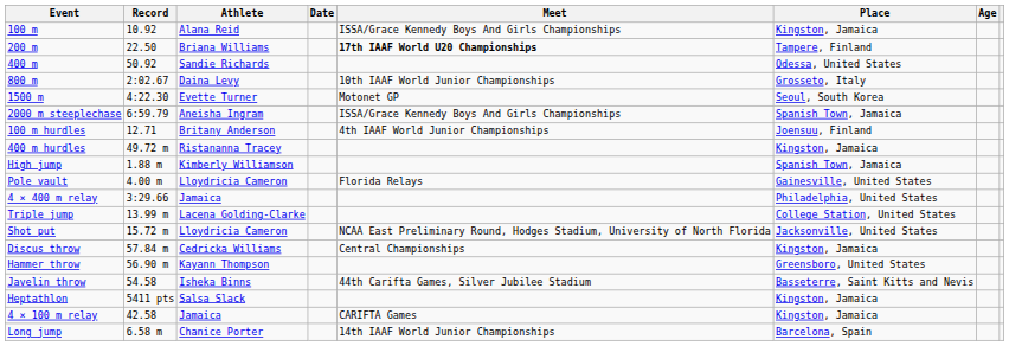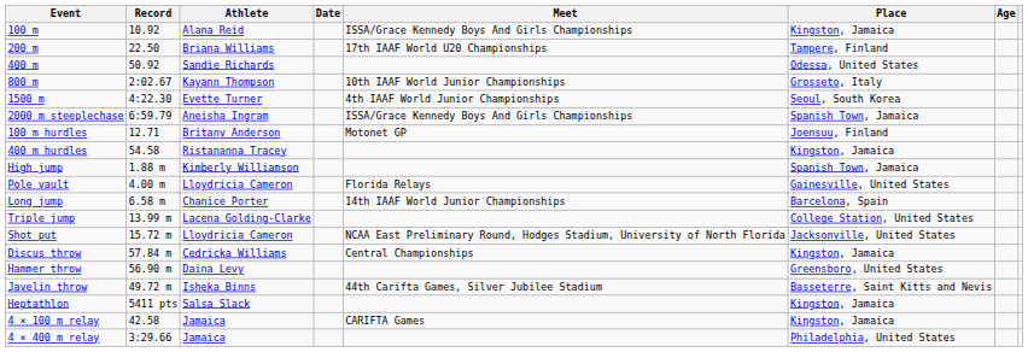200 m | Meet: bold -> normal
800 m | Athlete: Daina Levy -> Kayann Thompson
1500 m | Meet: Motonet GP -> 4th IAAF World Junior Championships
100 m hurdles | Meet: 4th IAAF World Junior Championships -> Motonet GP
400 m hurdles | Record: 49.72 m -> 54.58
rows swapped: Long jump <-> 4 × 400 m relay
Hammer throw | Athlete: Kayann Thompson -> Daina Levy
Javelin throw | Record: 54.58 -> 49.72 m
